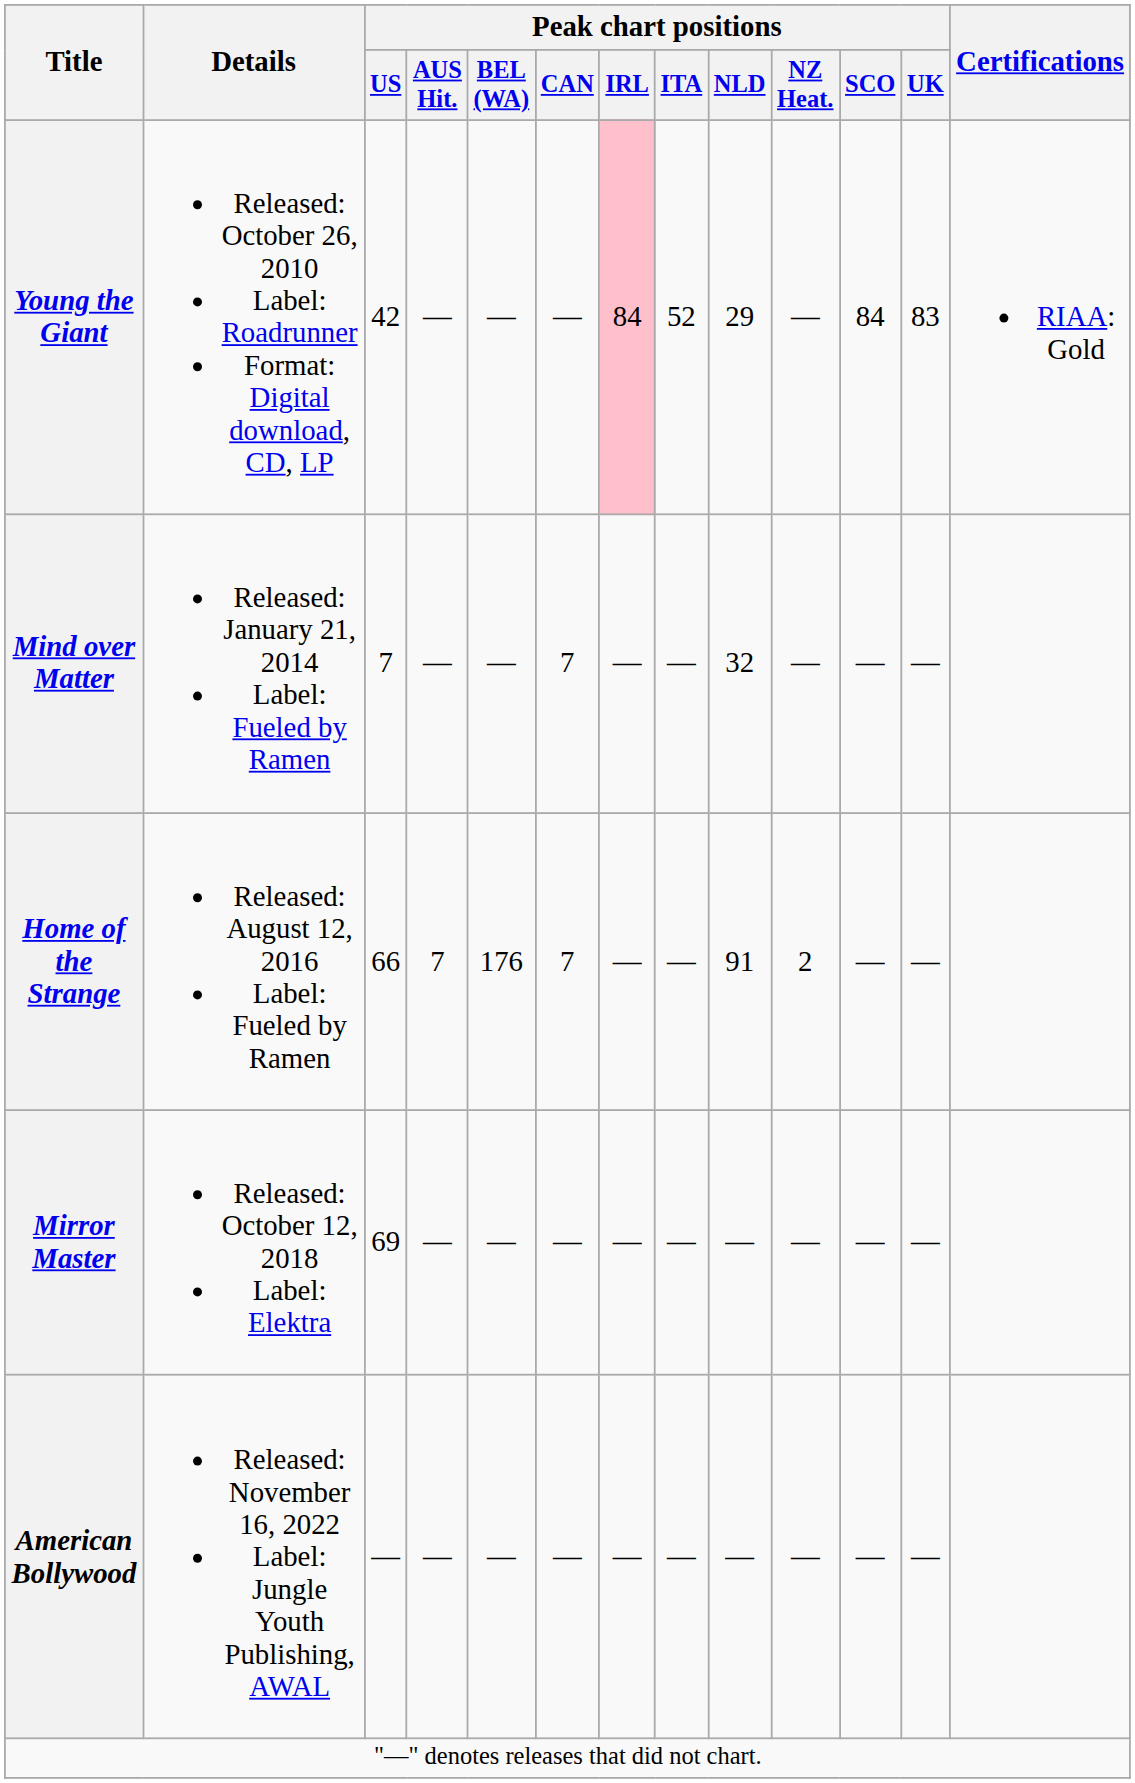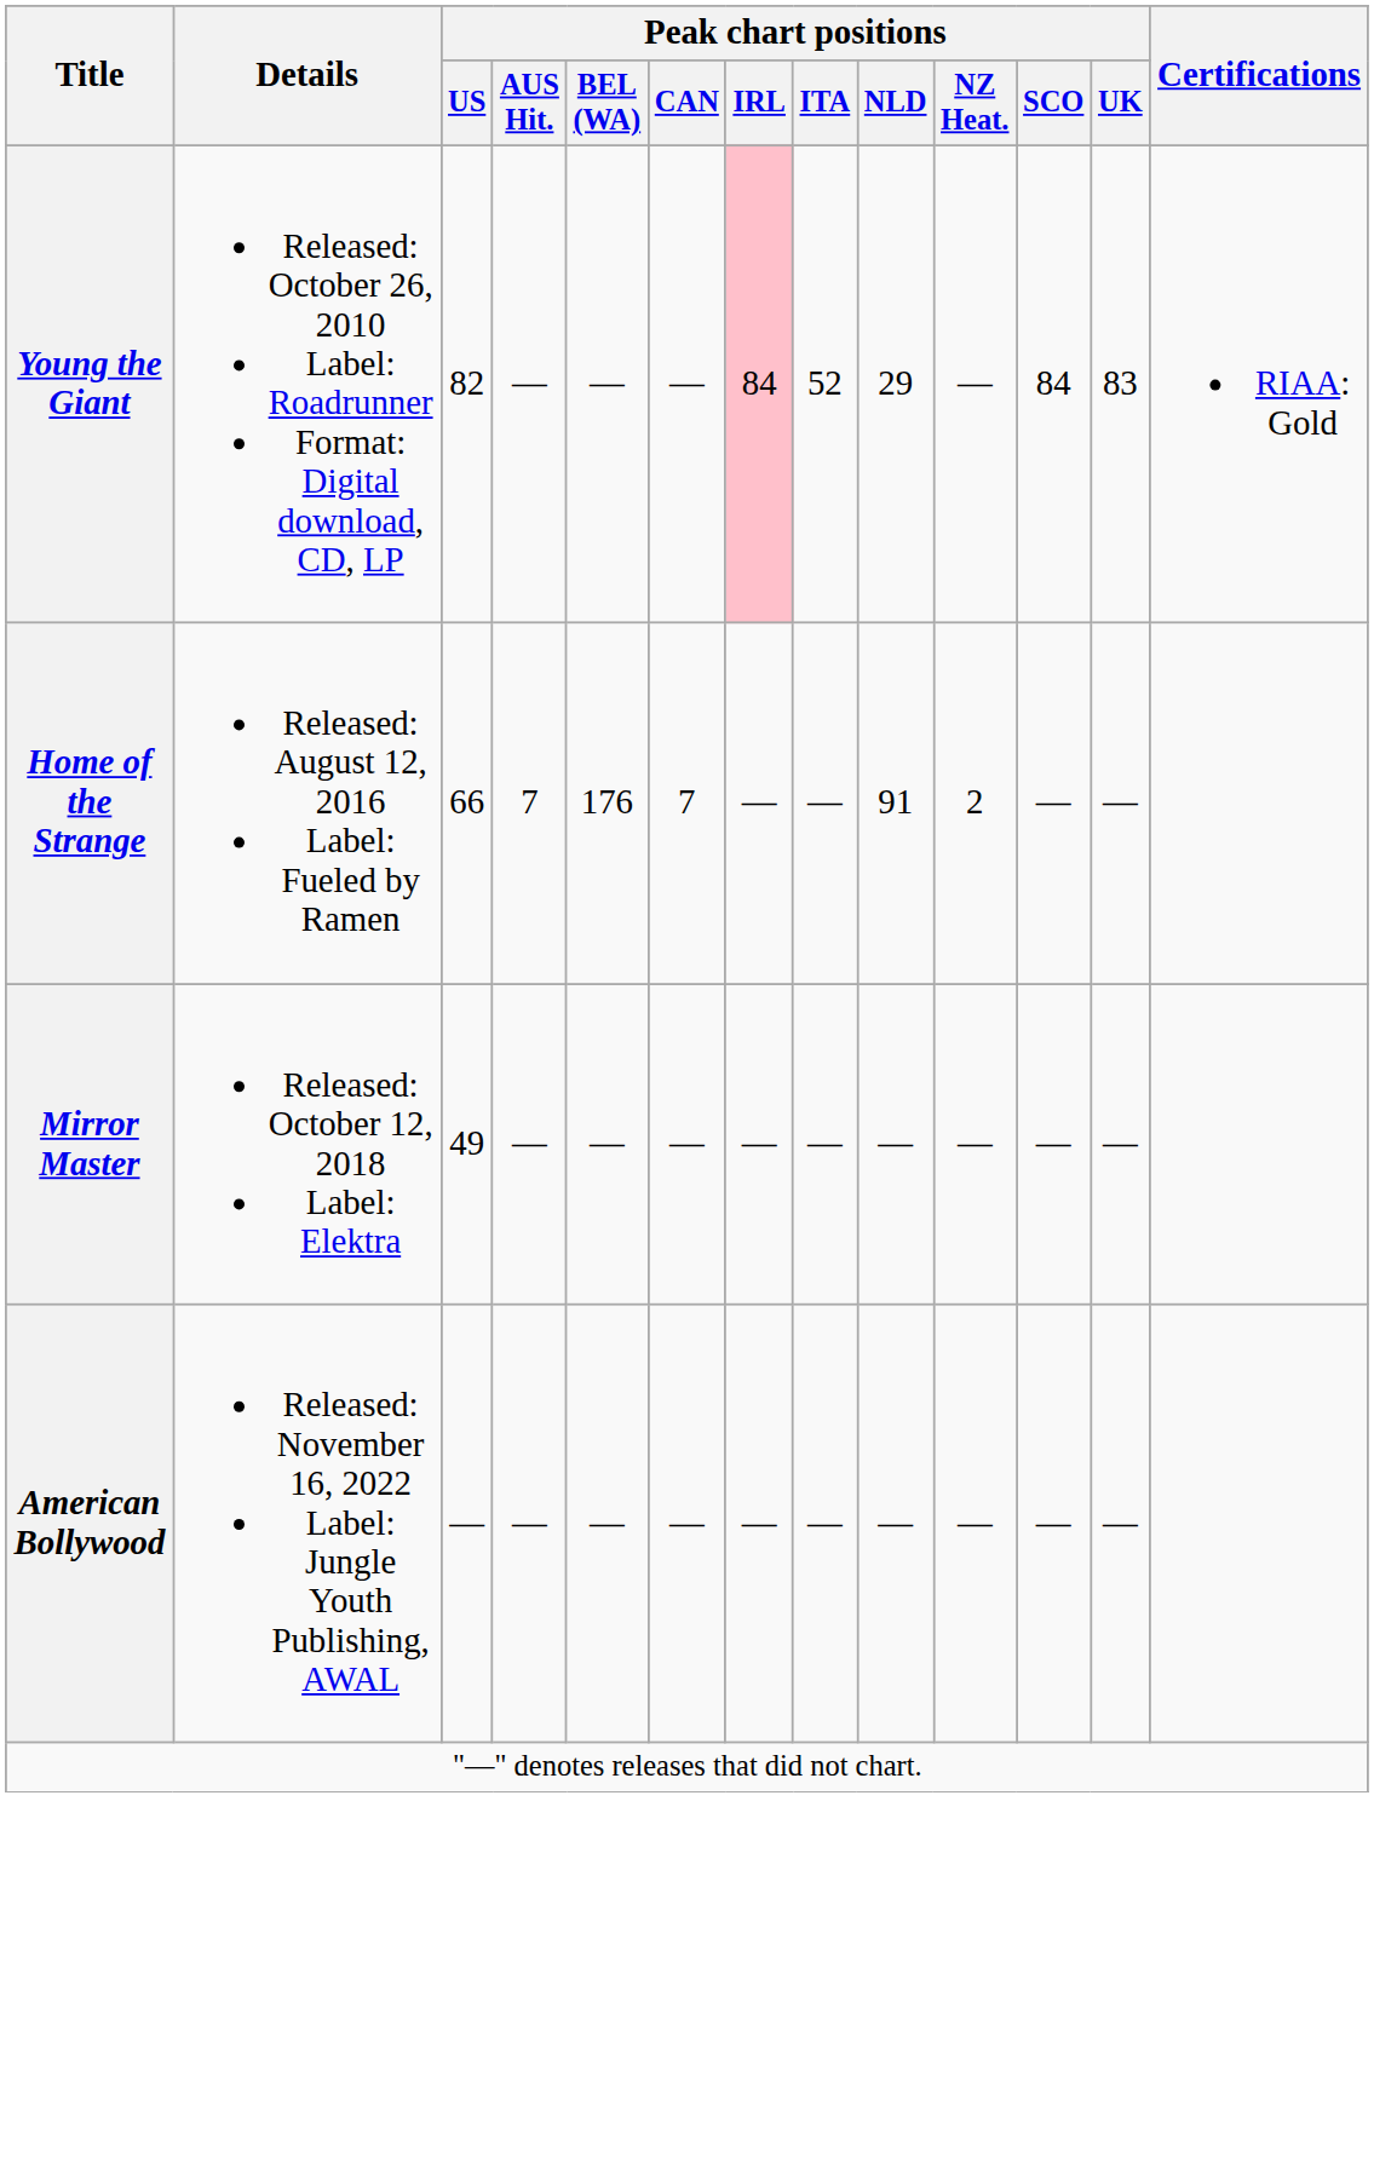Young the Giant | Peak chart positions / US: 42 -> 82
- row: Mind over Matter | Released: January 21, 2014 Label: Fueled by Ramen | 7 | — | — | 7 | — | — | 32 | — | — | —
Mirror Master | Peak chart positions / US: 69 -> 49
